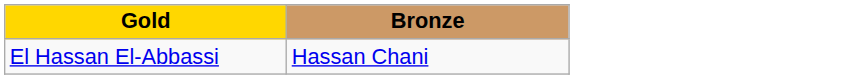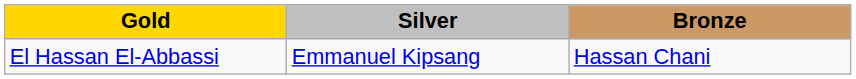+ column: Silver | Emmanuel Kipsang
